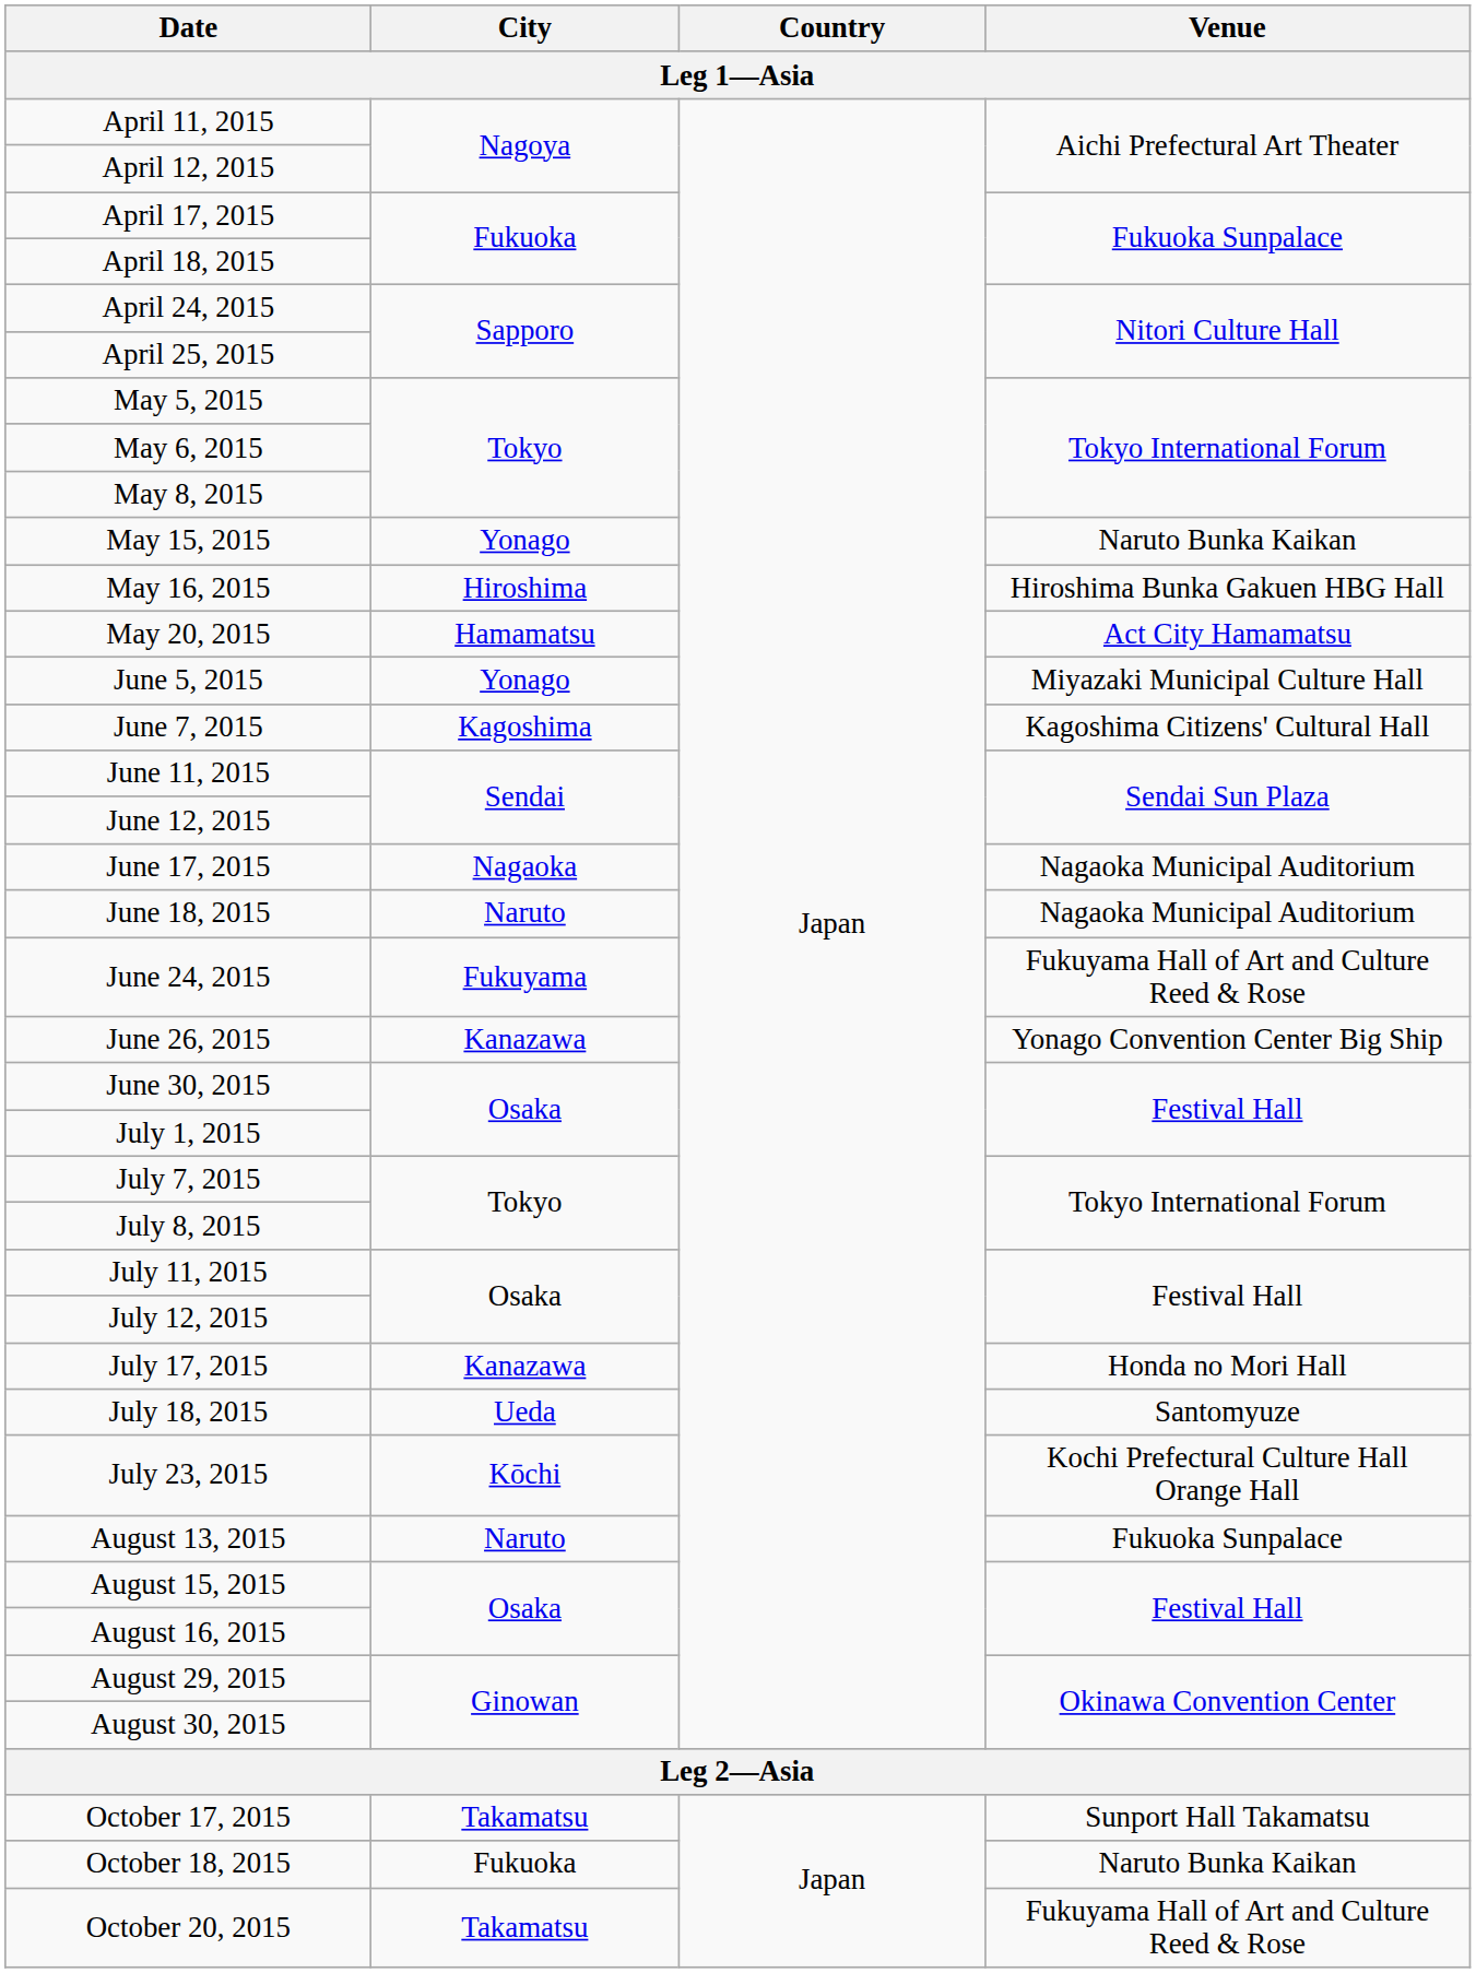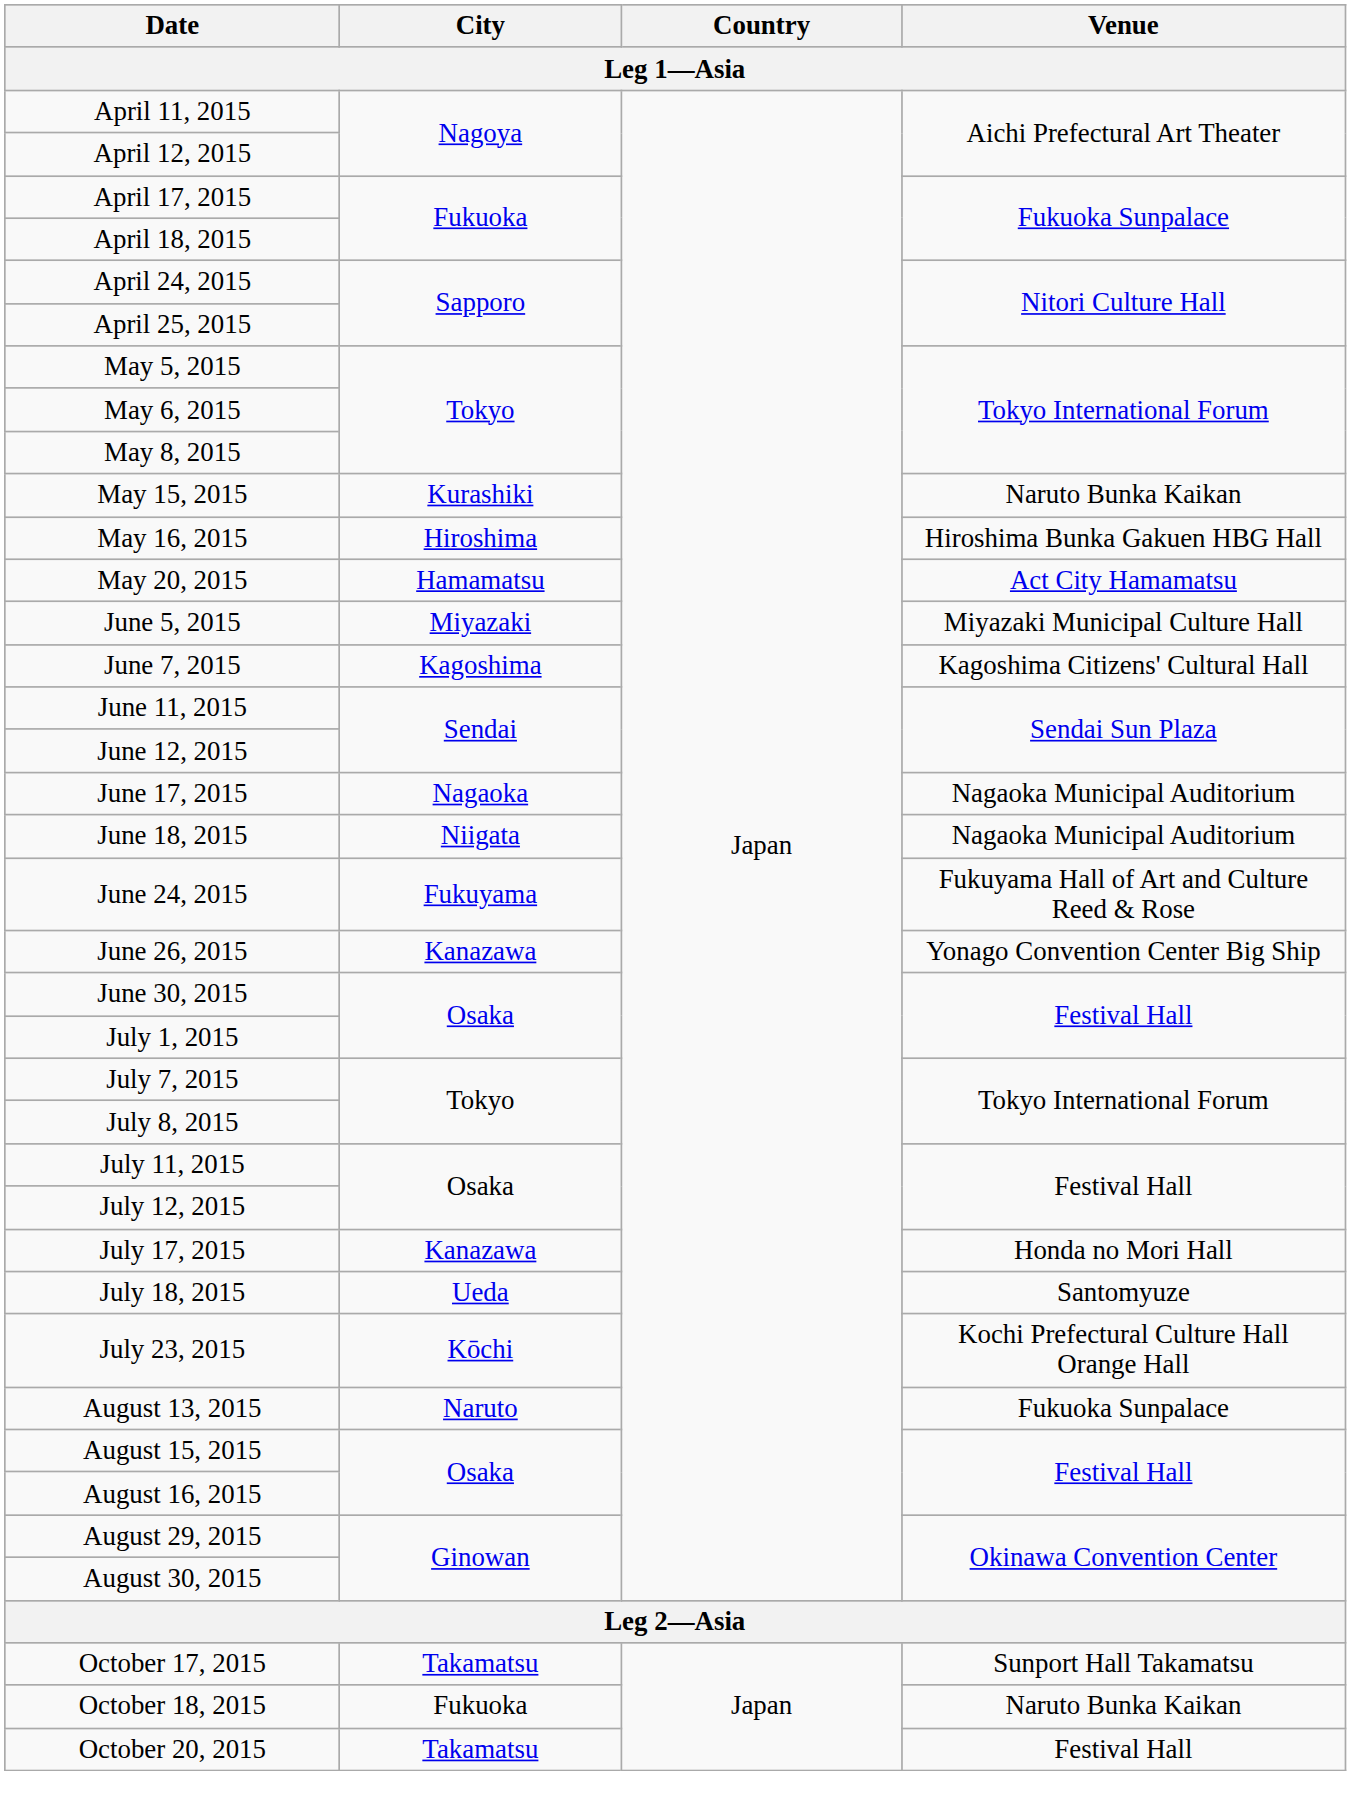May 15, 2015 | City: Yonago -> Kurashiki
June 5, 2015 | City: Yonago -> Miyazaki
June 18, 2015 | City: Naruto -> Niigata
October 20, 2015 | Venue: Fukuyama Hall of Art and Culture Reed & Rose -> Festival Hall
